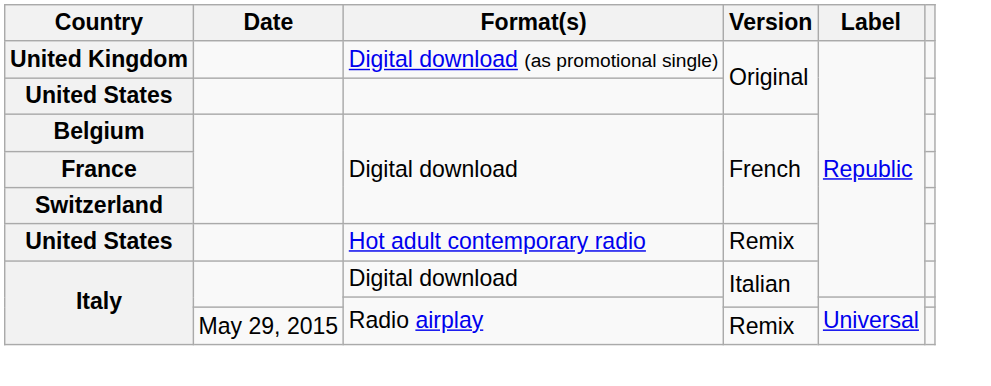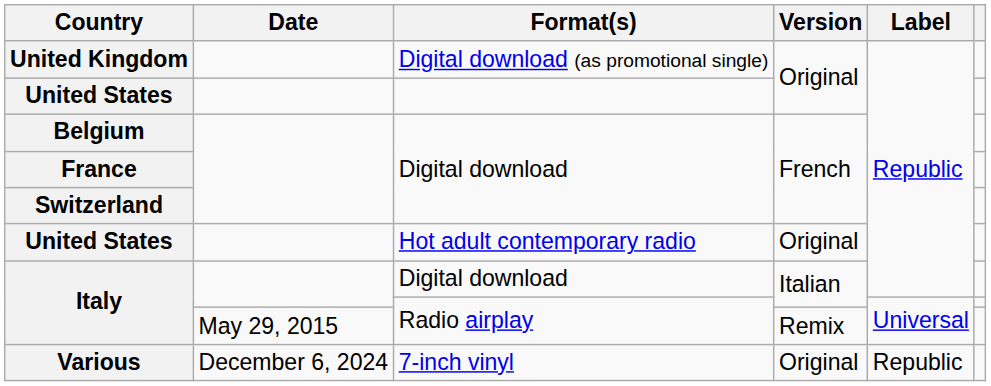United States / Hot adult contemporary radio | Version: Remix -> Original
+ row: Various | December 6, 2024 | 7-inch vinyl | Original | Republic
